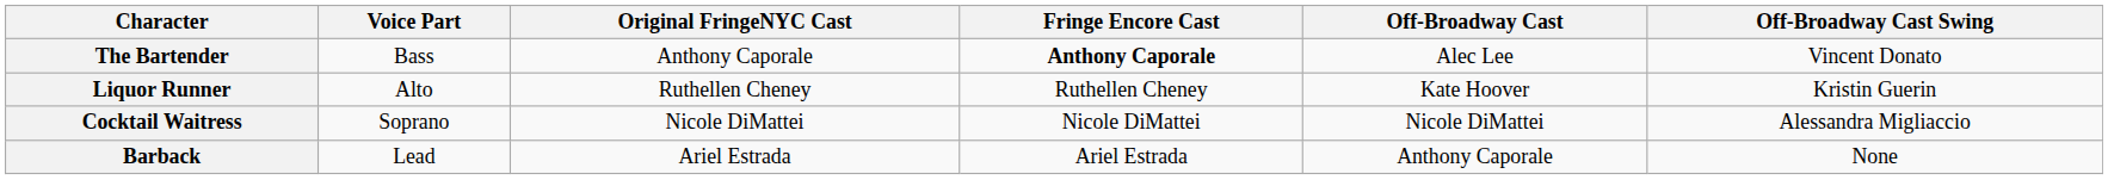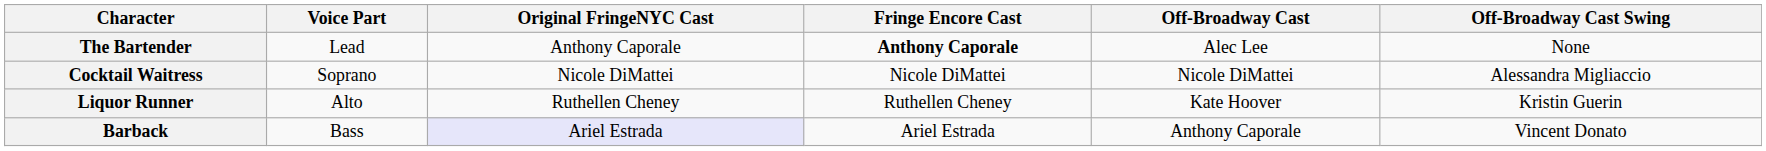The Bartender | Voice Part: Bass -> Lead
The Bartender | Off-Broadway Cast Swing: Vincent Donato -> None
rows swapped: Cocktail Waitress <-> Liquor Runner
Barback | Voice Part: Lead -> Bass
Barback | Original FringeNYC Cast: no background -> lavender background
Barback | Off-Broadway Cast Swing: None -> Vincent Donato
